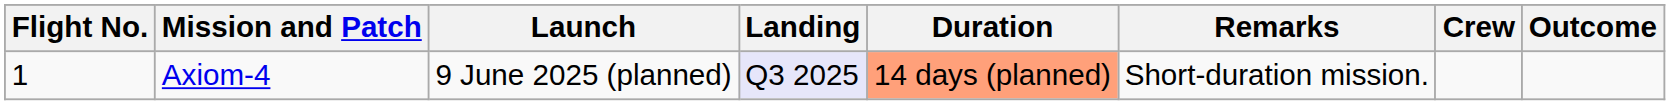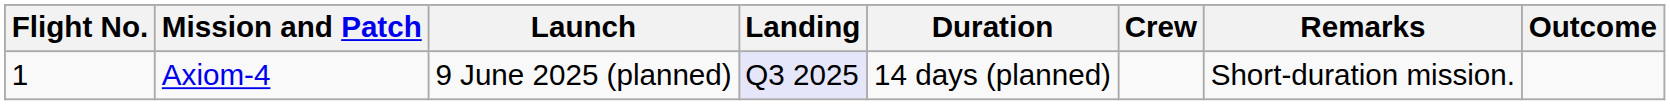columns swapped: Remarks <-> Crew
Axiom-4 | Duration: lightsalmon background -> no background
